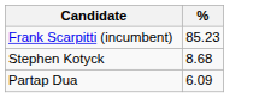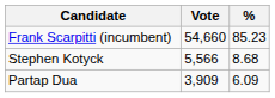+ column: Vote | 54,660 | 5,566 | 3,909
